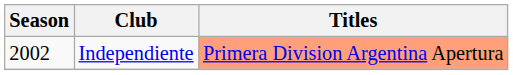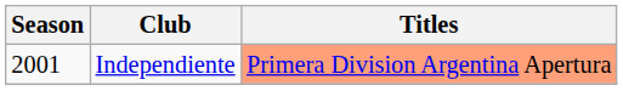Independiente | Season: 2002 -> 2001
